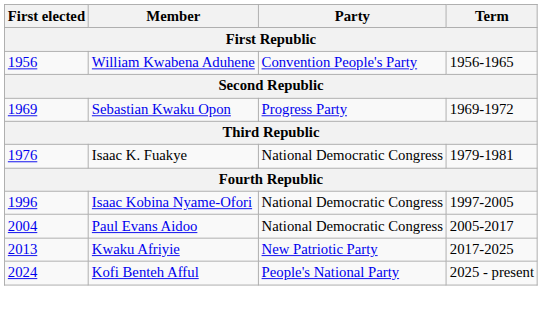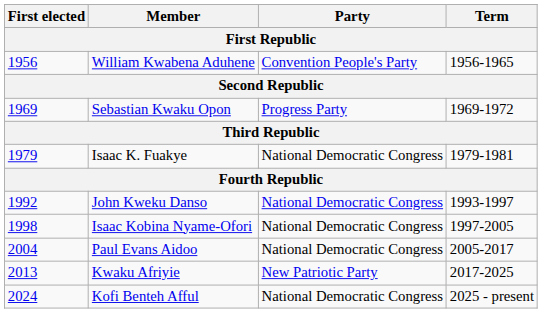Isaac K. Fuakye | First elected: 1976 -> 1979
+ row: 1992 | John Kweku Danso | National Democratic Congress | 1993-1997
Isaac Kobina Nyame-Ofori | First elected: 1996 -> 1998
Kofi Benteh Afful | Party: People's National Party -> National Democratic Congress
